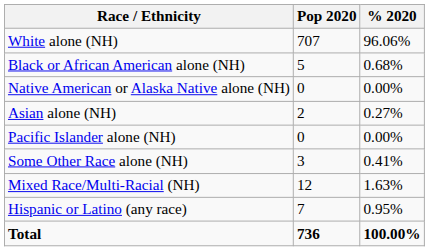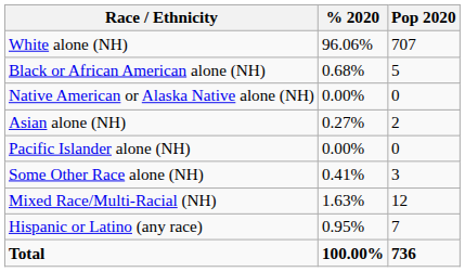columns swapped: Pop 2020 <-> % 2020
